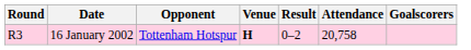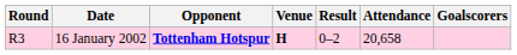16 January 2002 | Opponent: normal -> bold
16 January 2002 | Attendance: 20,758 -> 20,658
